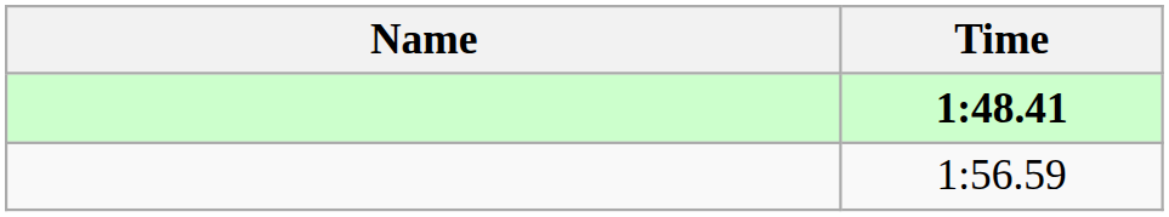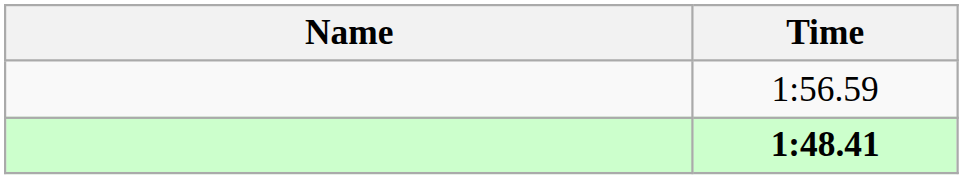rows swapped: 1:48.41 <-> 1:56.59
